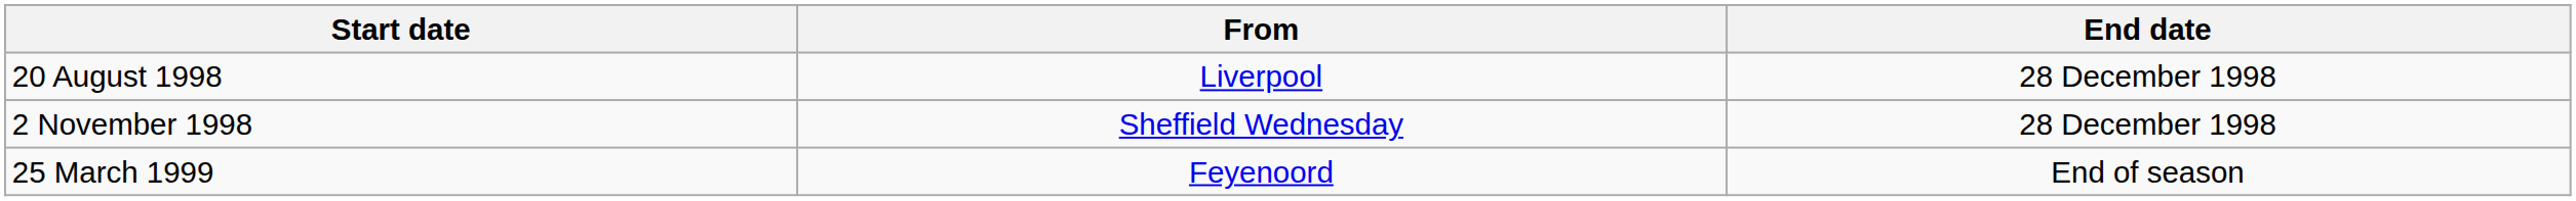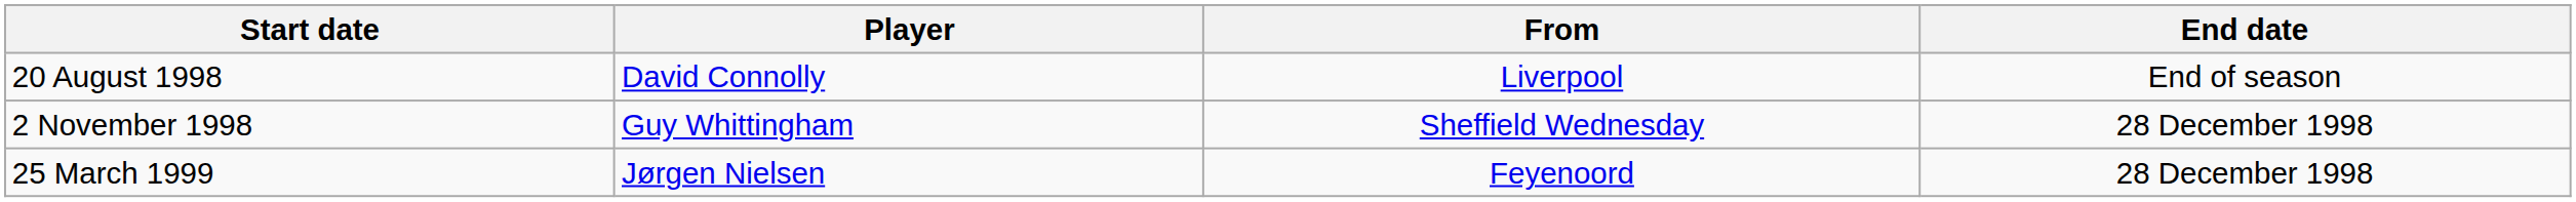+ column: Player | David Connolly | Guy Whittingham | Jørgen Nielsen
20 August 1998 | End date: 28 December 1998 -> End of season
25 March 1999 | End date: End of season -> 28 December 1998
